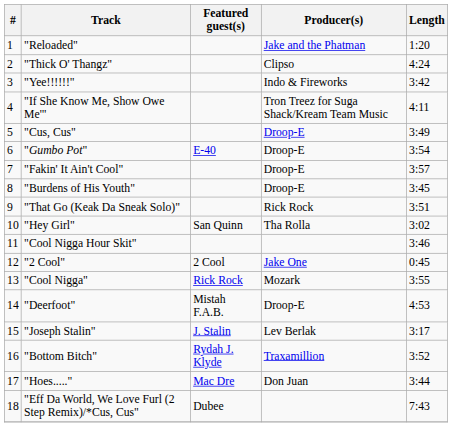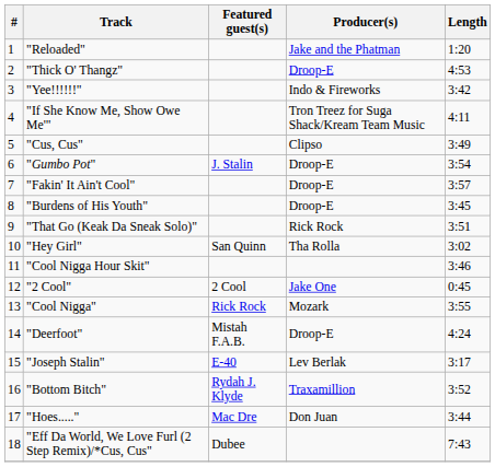"Thick O' Thangz" | Producer(s): Clipso -> Droop-E
"Thick O' Thangz" | Length: 4:24 -> 4:53
"Cus, Cus" | Producer(s): Droop-E -> Clipso
"Gumbo Pot" | Featured guest(s): E-40 -> J. Stalin
"Deerfoot" | Length: 4:53 -> 4:24
"Joseph Stalin" | Featured guest(s): J. Stalin -> E-40
